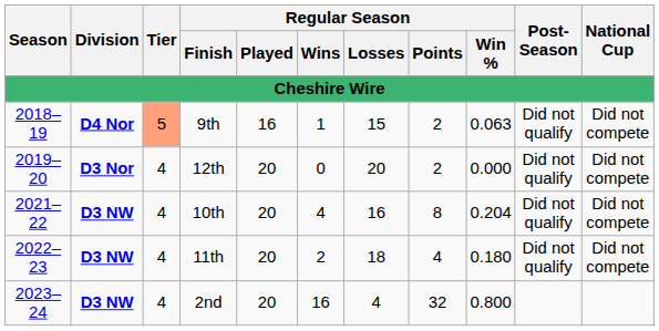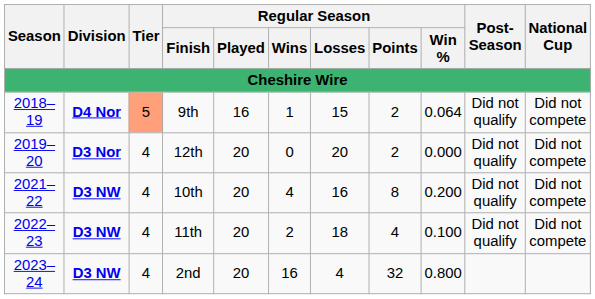9th | Regular Season / Win %: 0.063 -> 0.064
10th | Regular Season / Win %: 0.204 -> 0.200
11th | Regular Season / Win %: 0.180 -> 0.100
